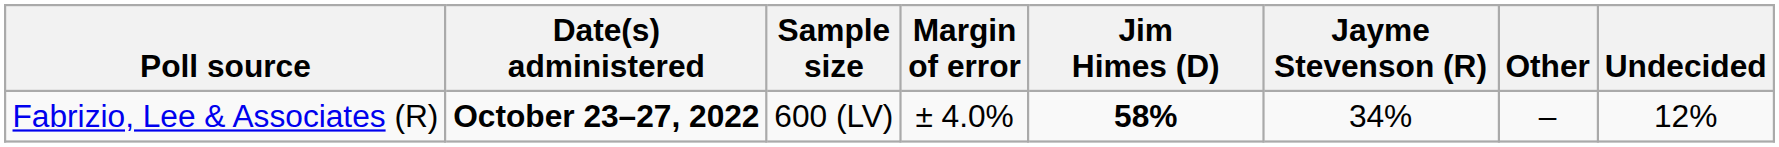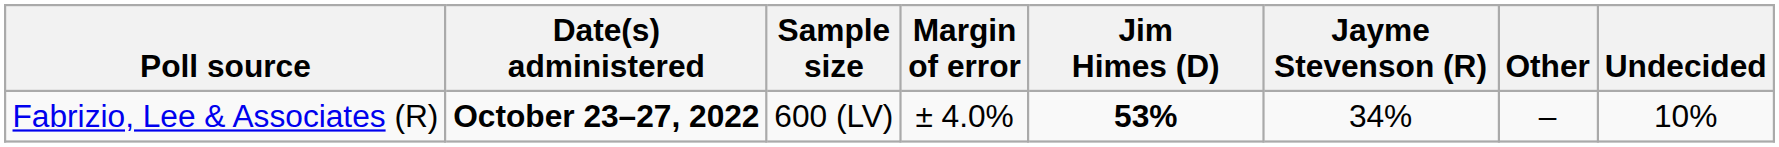Fabrizio, Lee & Associates (R) | Jim Himes (D): 58% -> 53%
Fabrizio, Lee & Associates (R) | Undecided: 12% -> 10%
